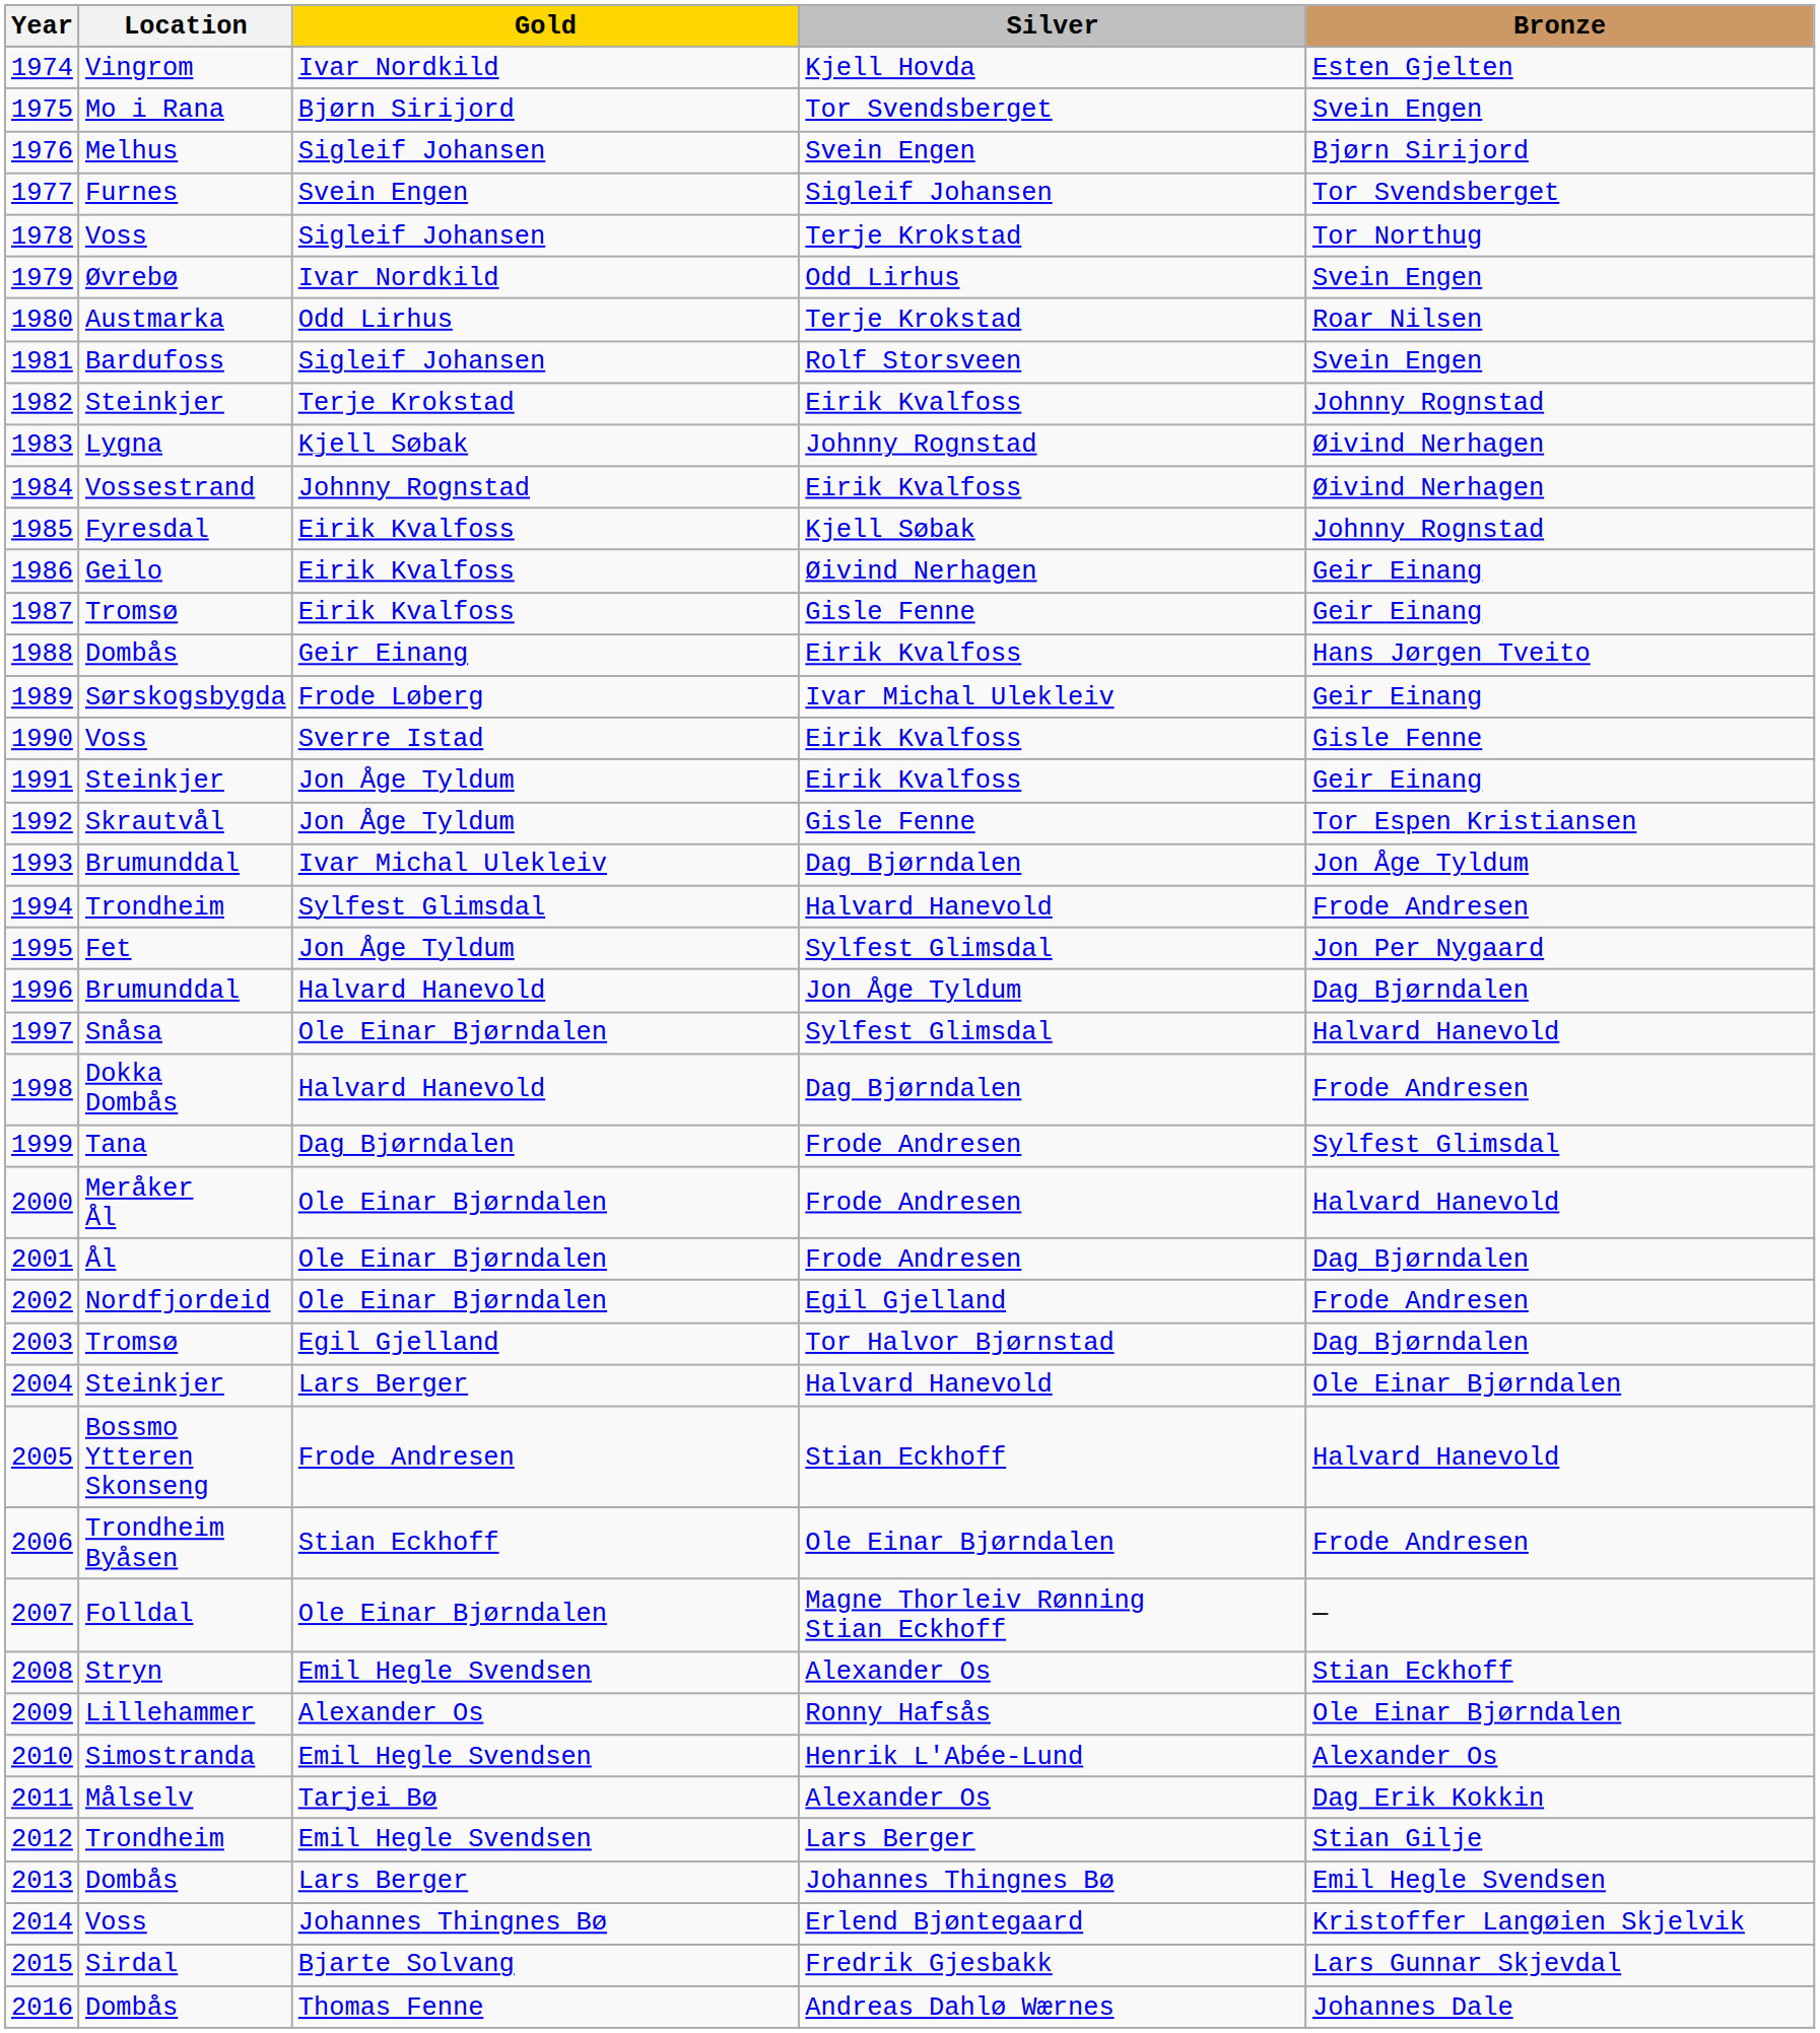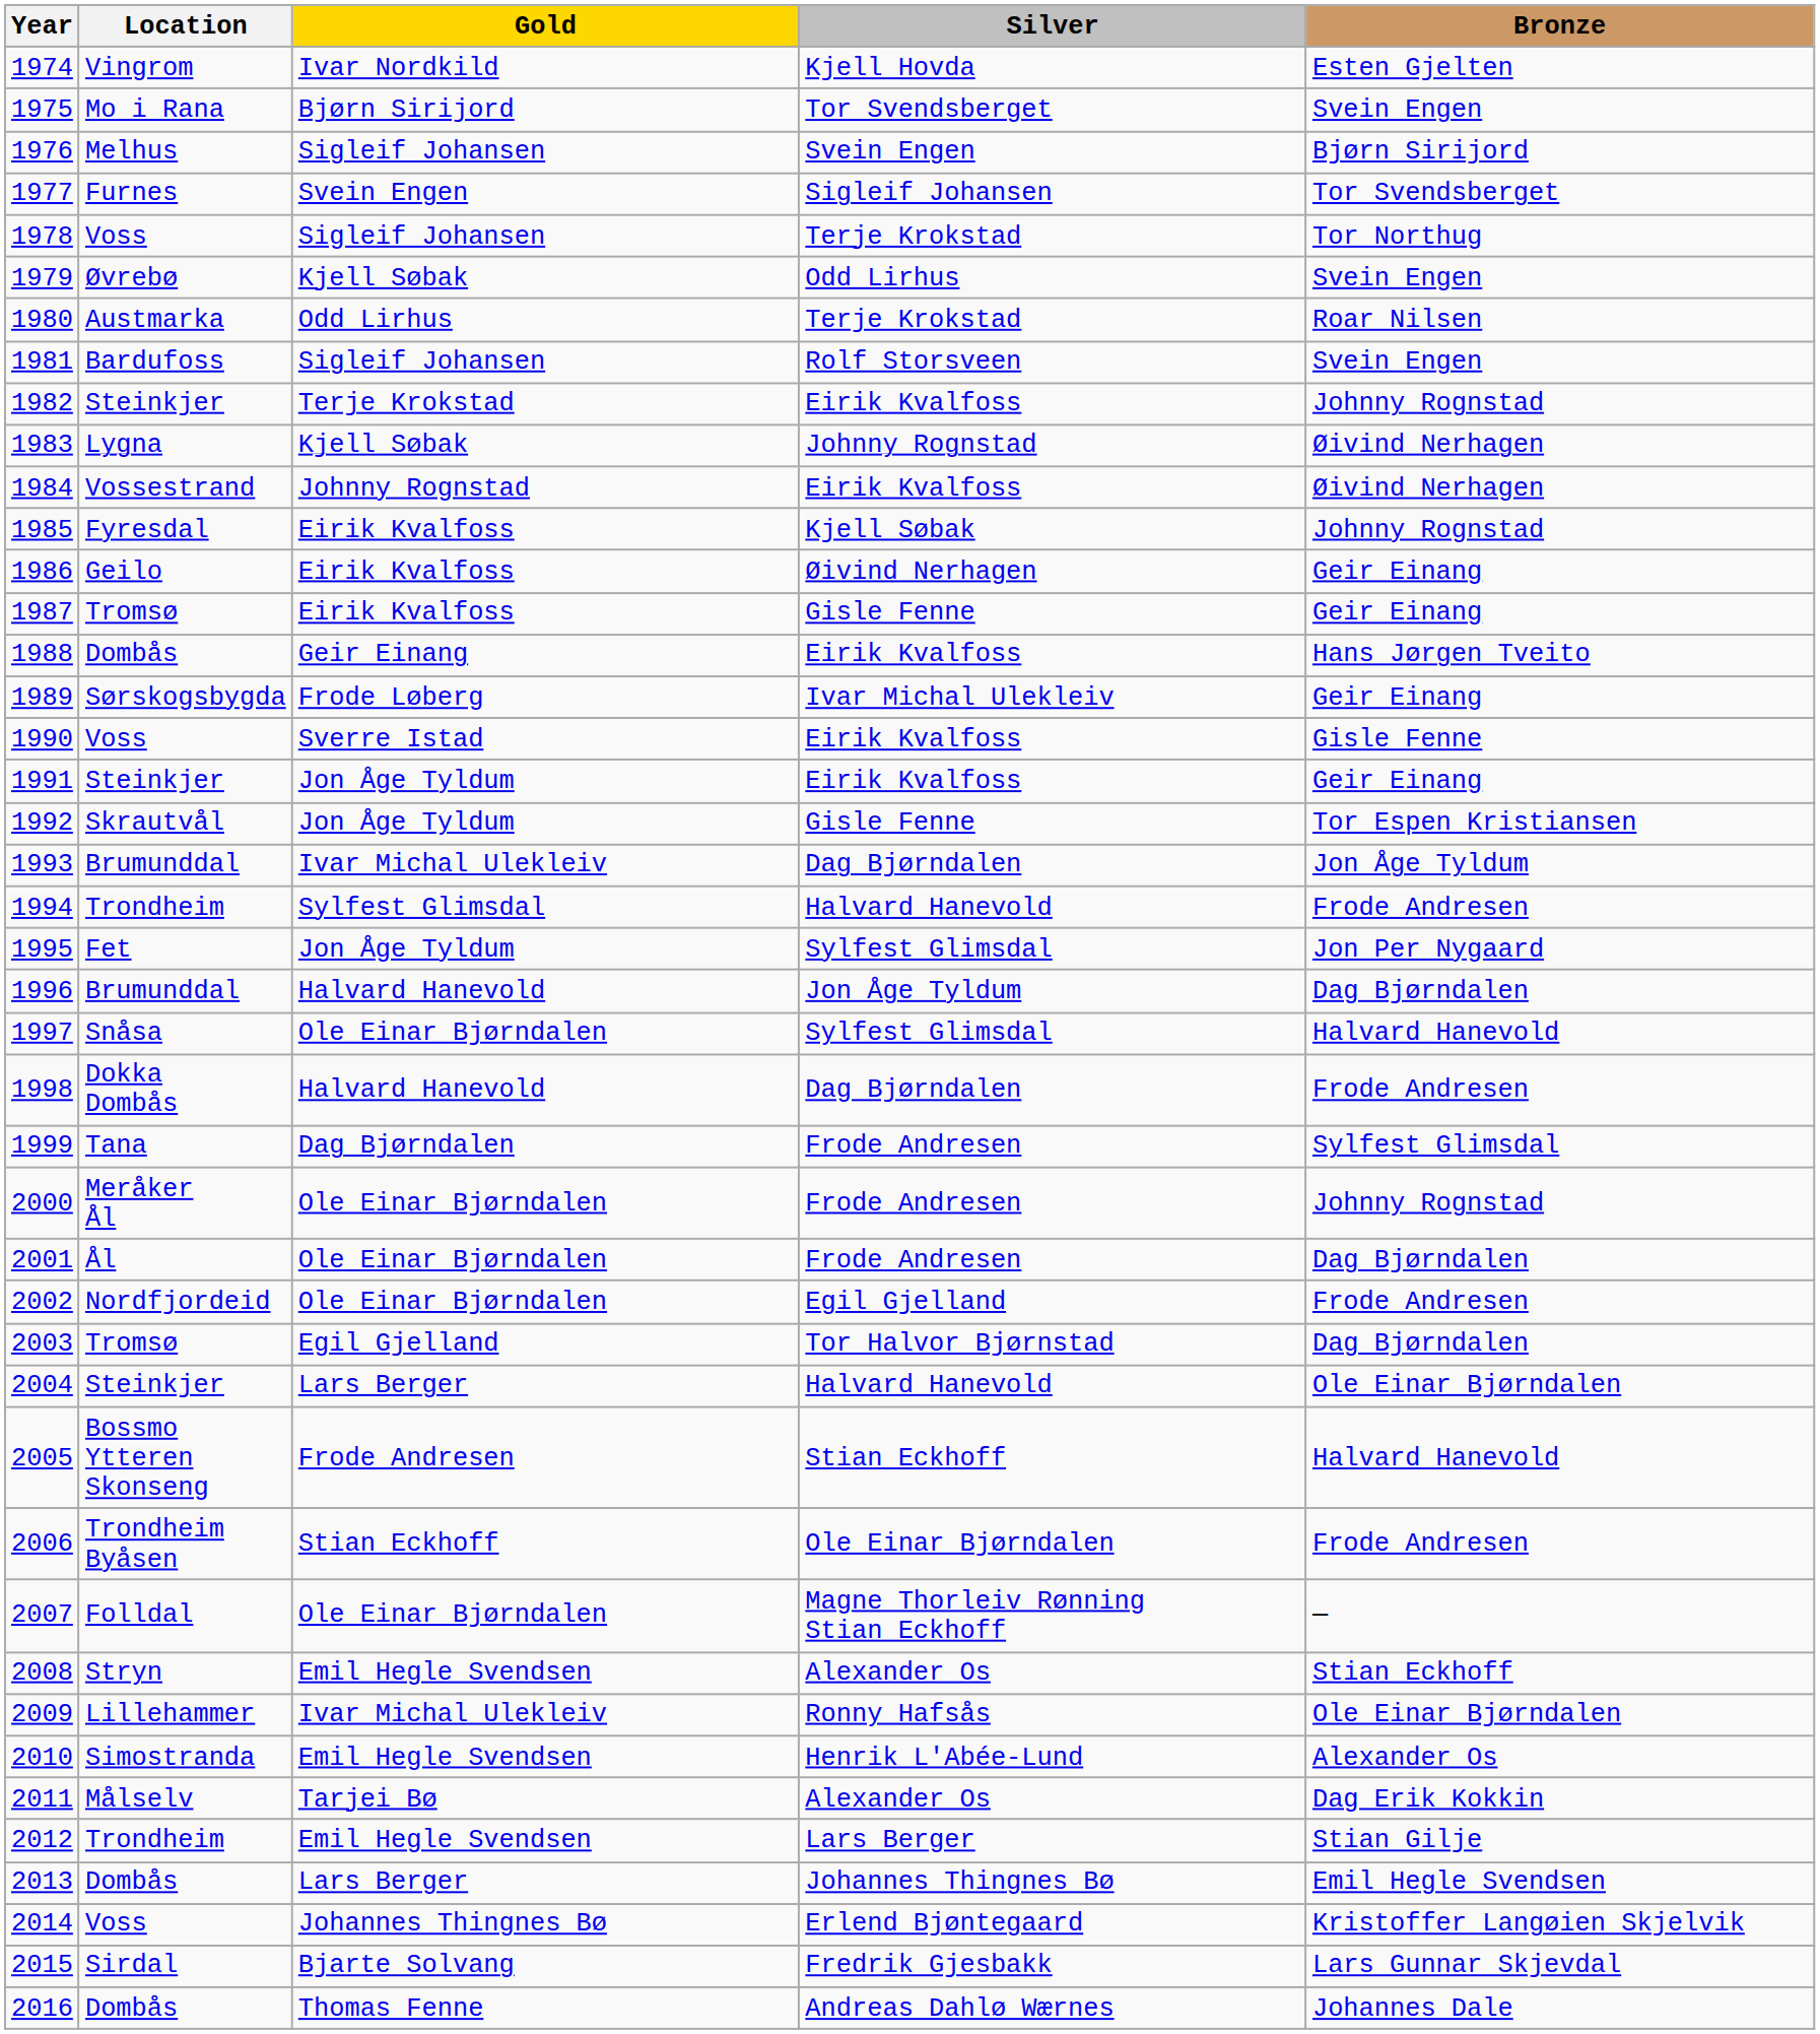1979 | Gold: Ivar Nordkild -> Kjell Søbak
2000 | Bronze: Halvard Hanevold -> Johnny Rognstad
2009 | Gold: Alexander Os -> Ivar Michal Ulekleiv
